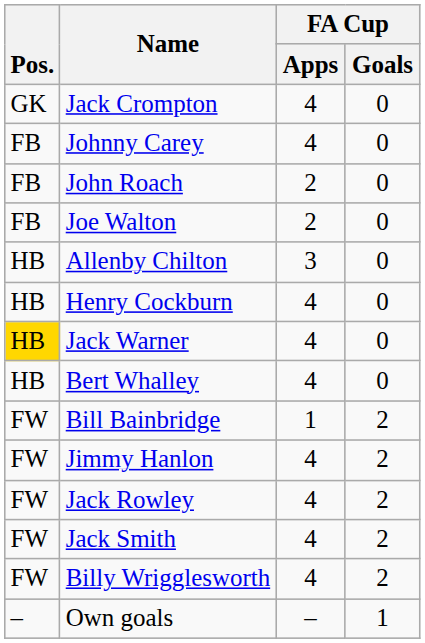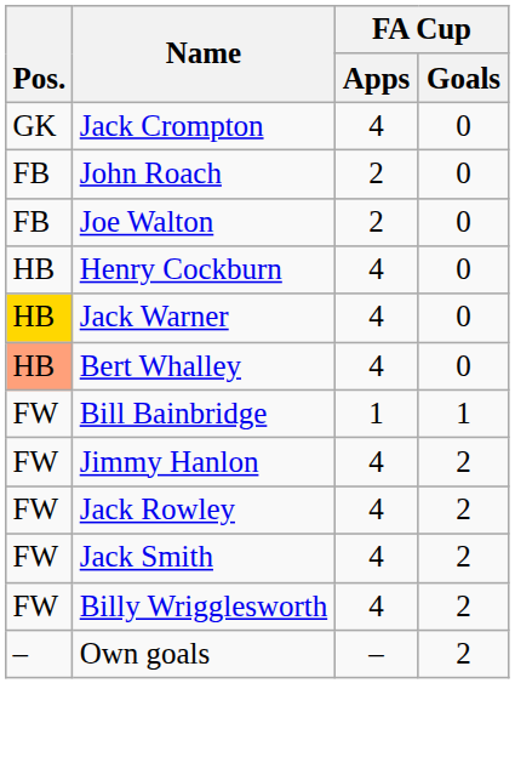- row: FB | Johnny Carey | 4 | 0
- row: HB | Allenby Chilton | 3 | 0
Bert Whalley | Pos.: no background -> lightsalmon background
Bill Bainbridge | FA Cup / Goals: 2 -> 1
Own goals | FA Cup / Goals: 1 -> 2
